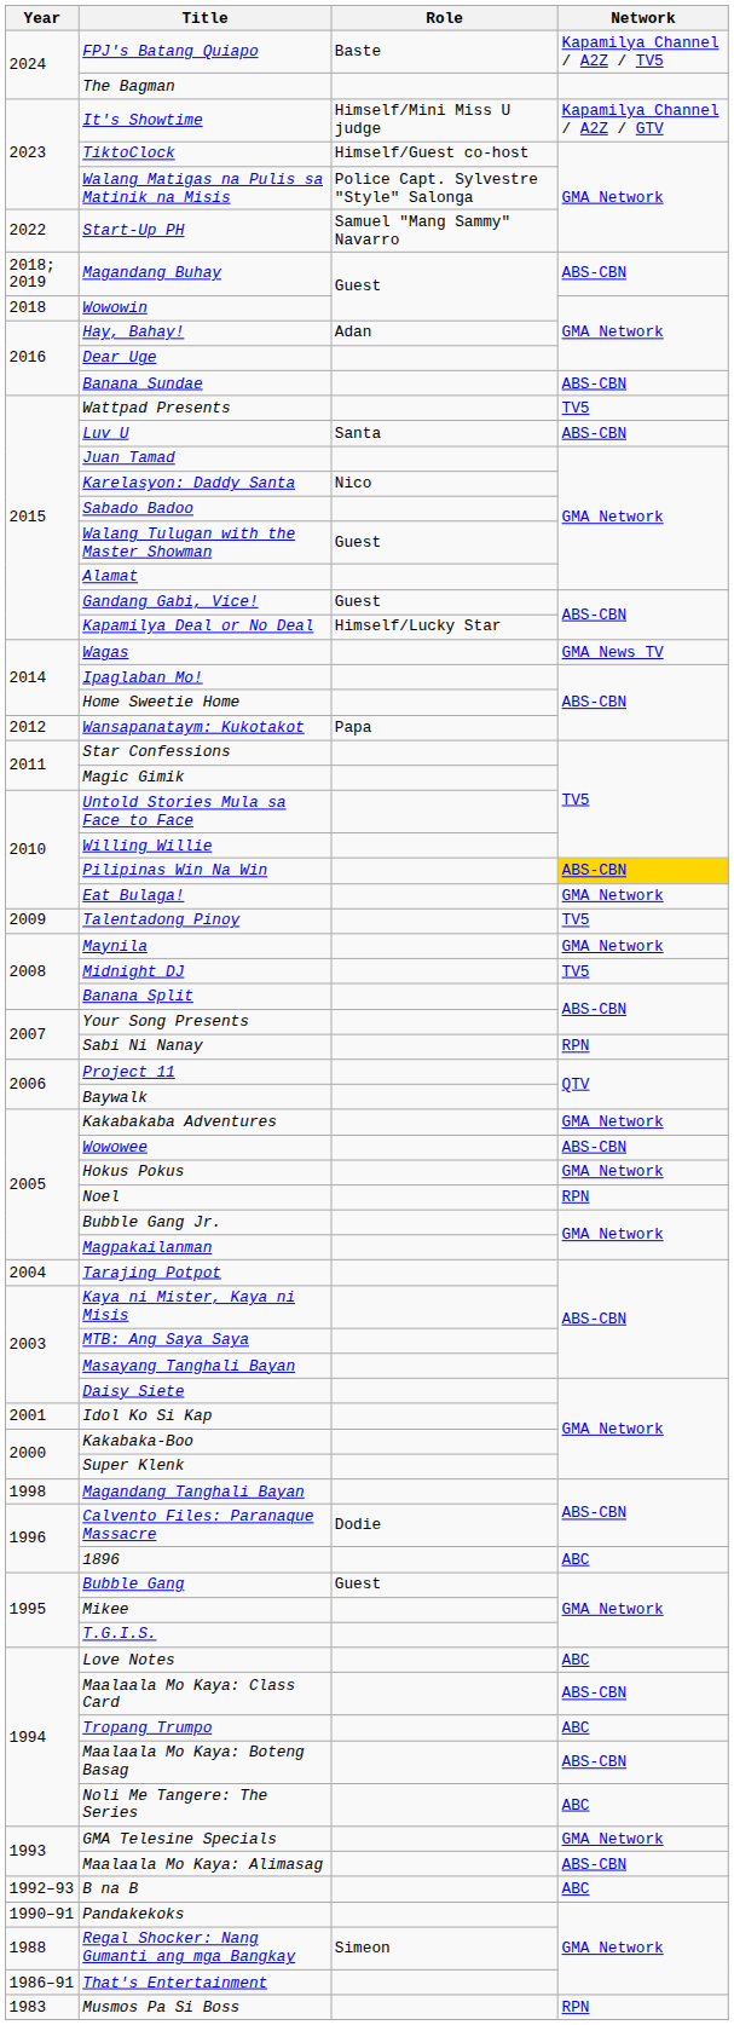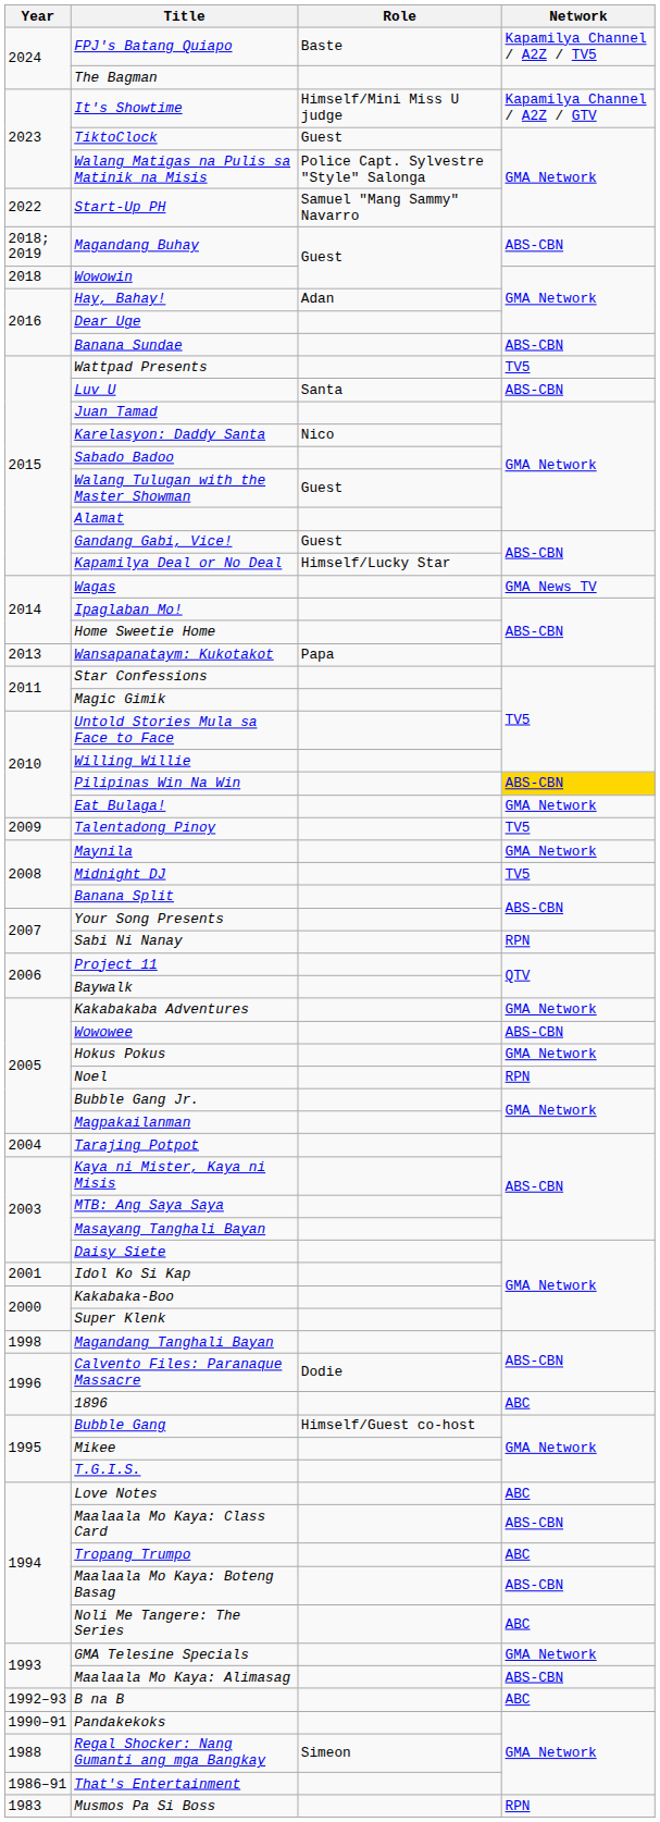TiktoClock | Role: Himself/Guest co-host -> Guest
Wansapanataym: Kukotakot | Year: 2012 -> 2013
Bubble Gang | Role: Guest -> Himself/Guest co-host
